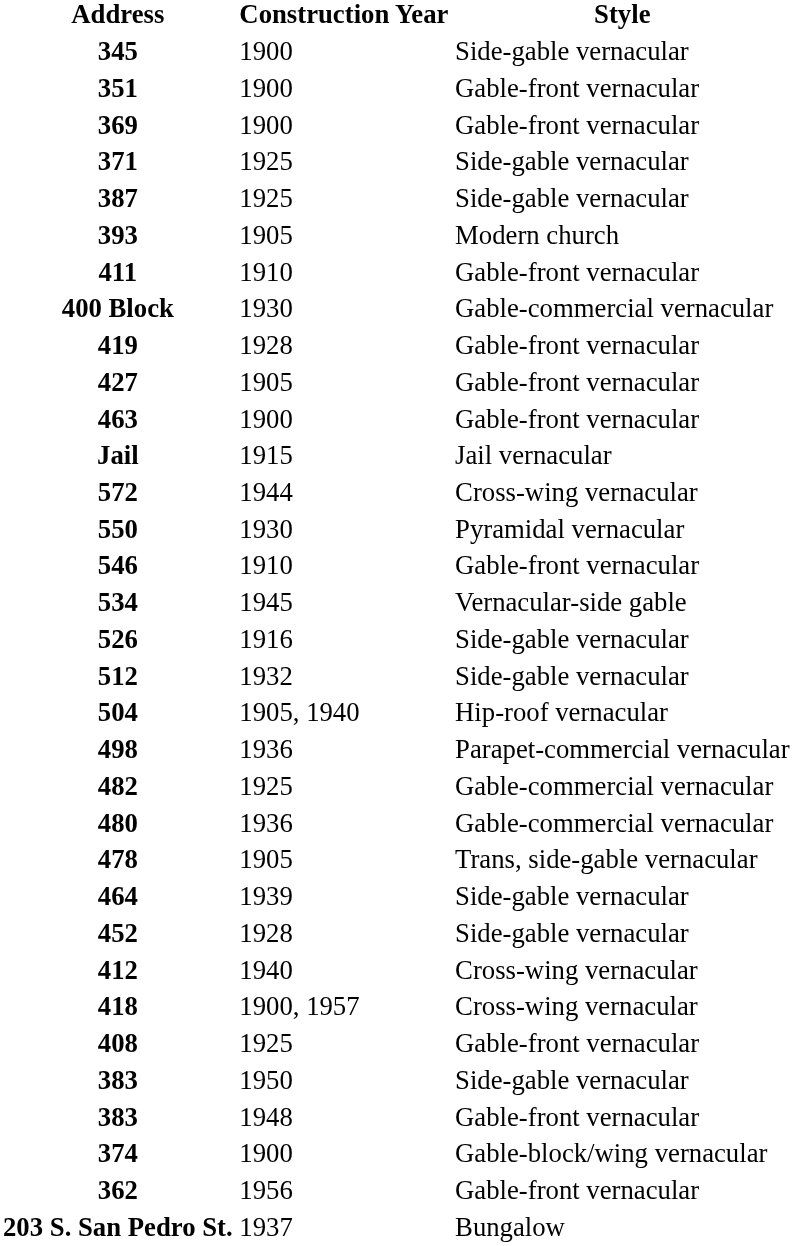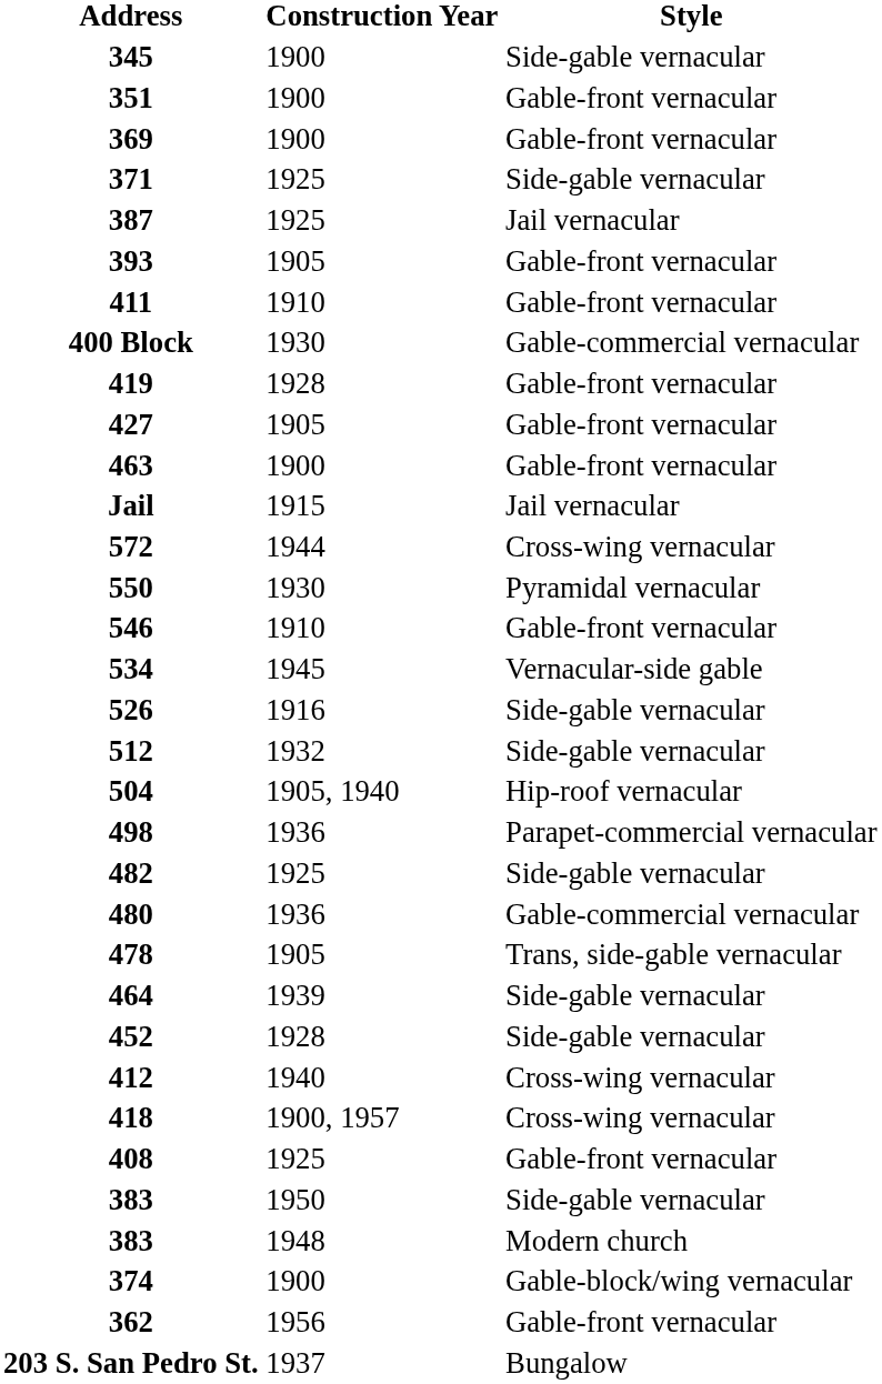387 | Style: Side-gable vernacular -> Jail vernacular
393 | Style: Modern church -> Gable-front vernacular
482 | Style: Gable-commercial vernacular -> Side-gable vernacular
383 / 1948 | Style: Gable-front vernacular -> Modern church
